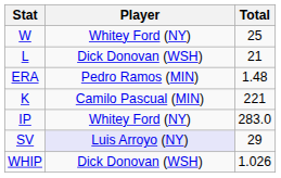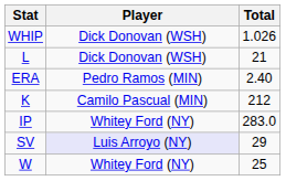rows swapped: W <-> WHIP
ERA | Total: 1.48 -> 2.40
K | Total: 221 -> 212
